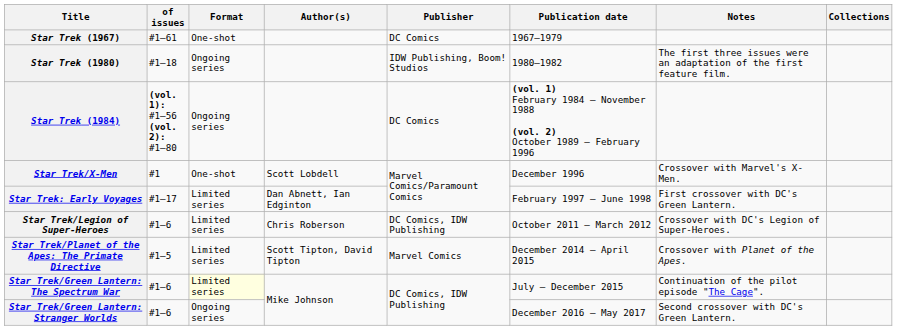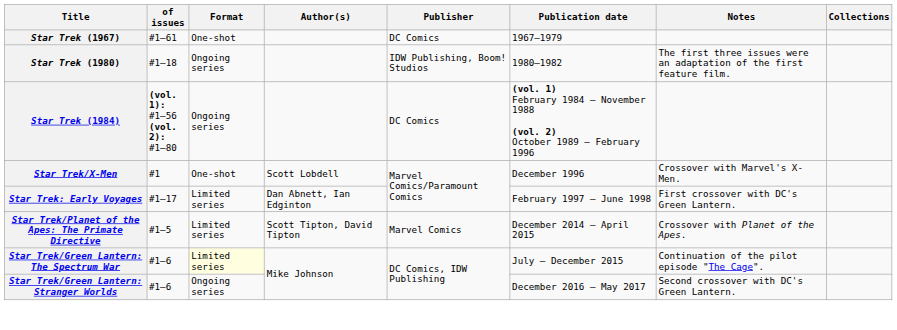- row: Star Trek/Legion of Super-Heroes | #1–6 | Limited series | Chris Roberson | DC Comics, IDW Publishing | October 2011 – March 2012 | Crossover with DC's Legion of Super-Heroes.
